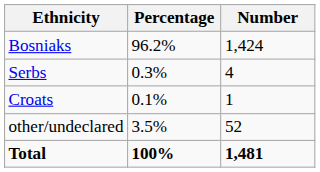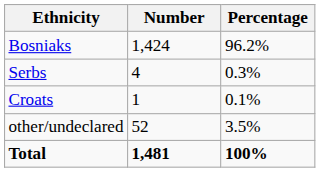columns swapped: Number <-> Percentage
